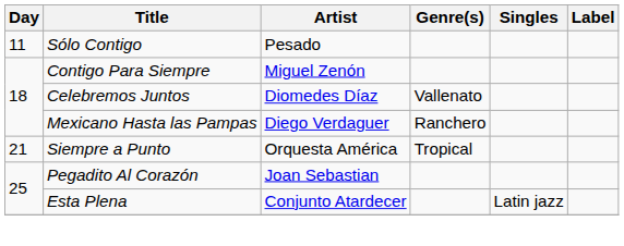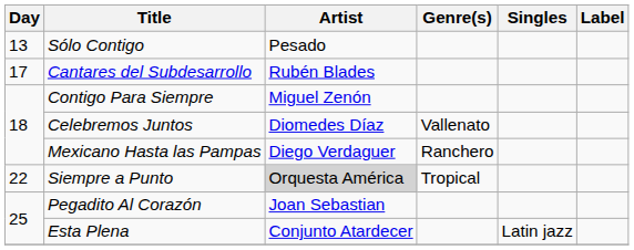Sólo Contigo | Day: 11 -> 13
+ row: 17 | Cantares del Subdesarrollo | Rubén Blades
Siempre a Punto | Day: 21 -> 22
Siempre a Punto | Artist: no background -> lightgrey background
